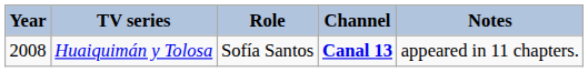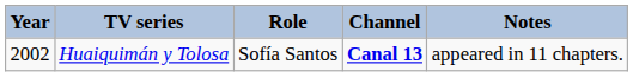Huaiquimán y Tolosa | Year: 2008 -> 2002
